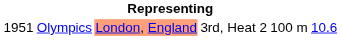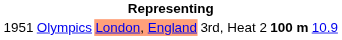Olympics | column 5: normal -> bold
Olympics | column 6: 10.6 -> 10.9
